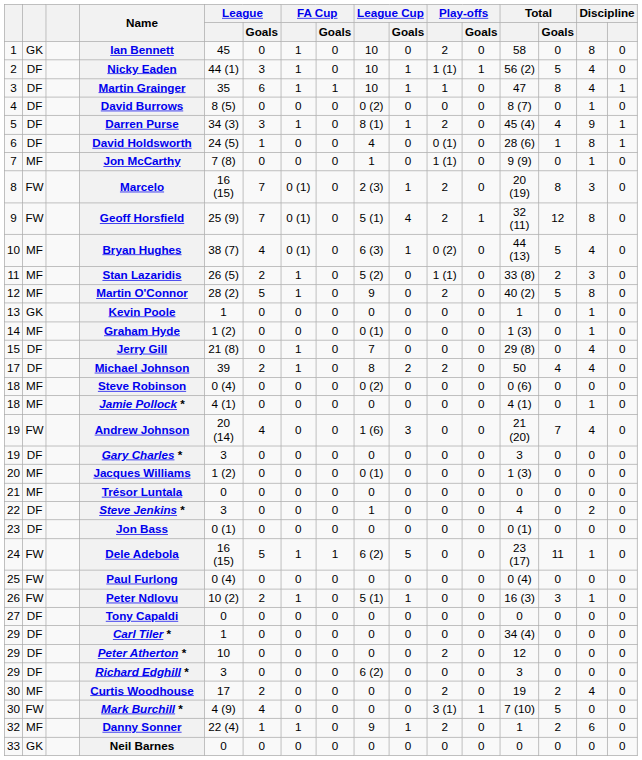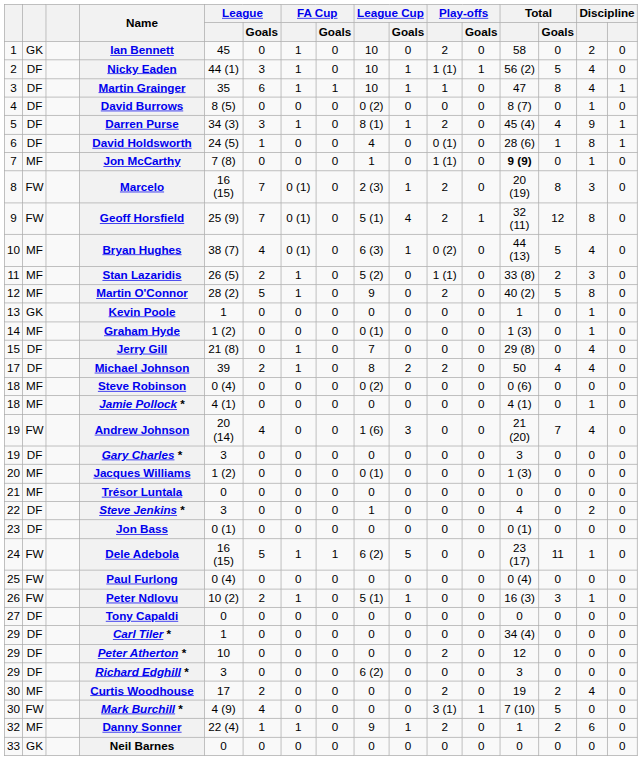Ian Bennett | column 15: 8 -> 2
Jon McCarthy | Total: normal -> bold
